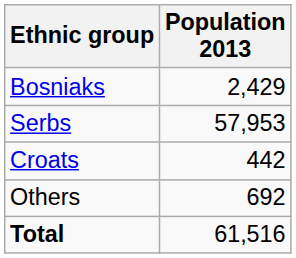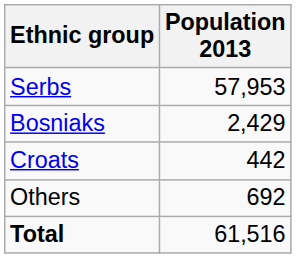rows swapped: Serbs <-> Bosniaks
